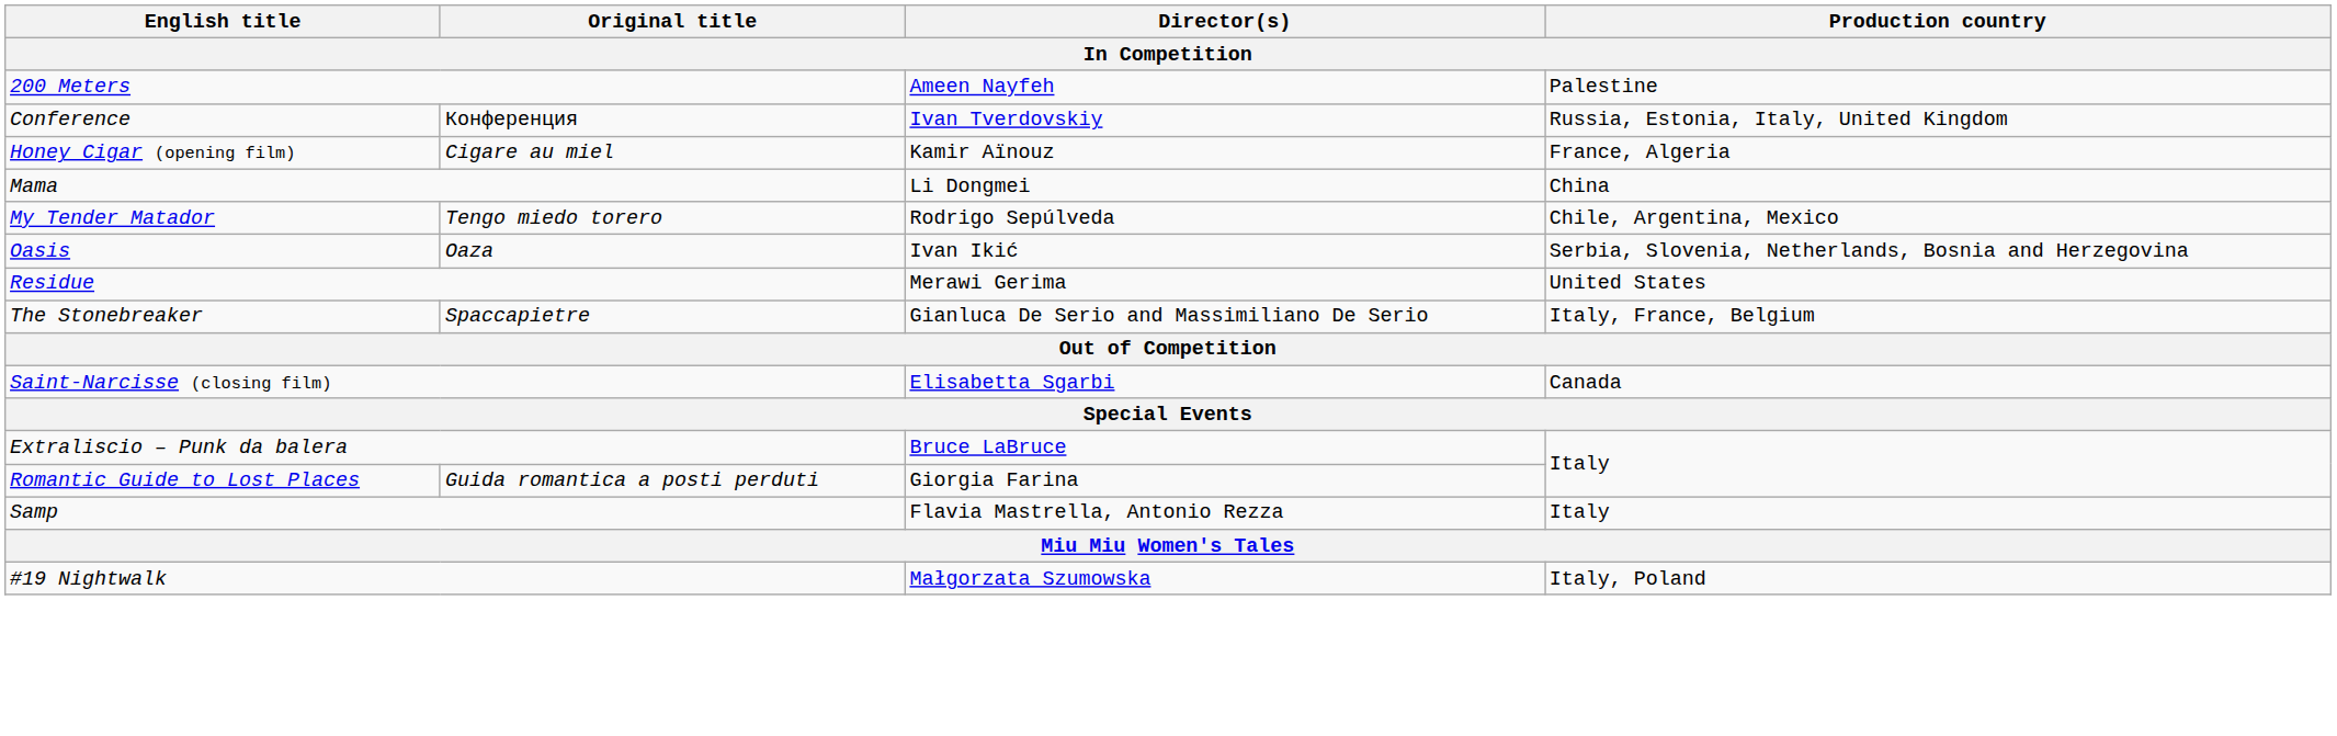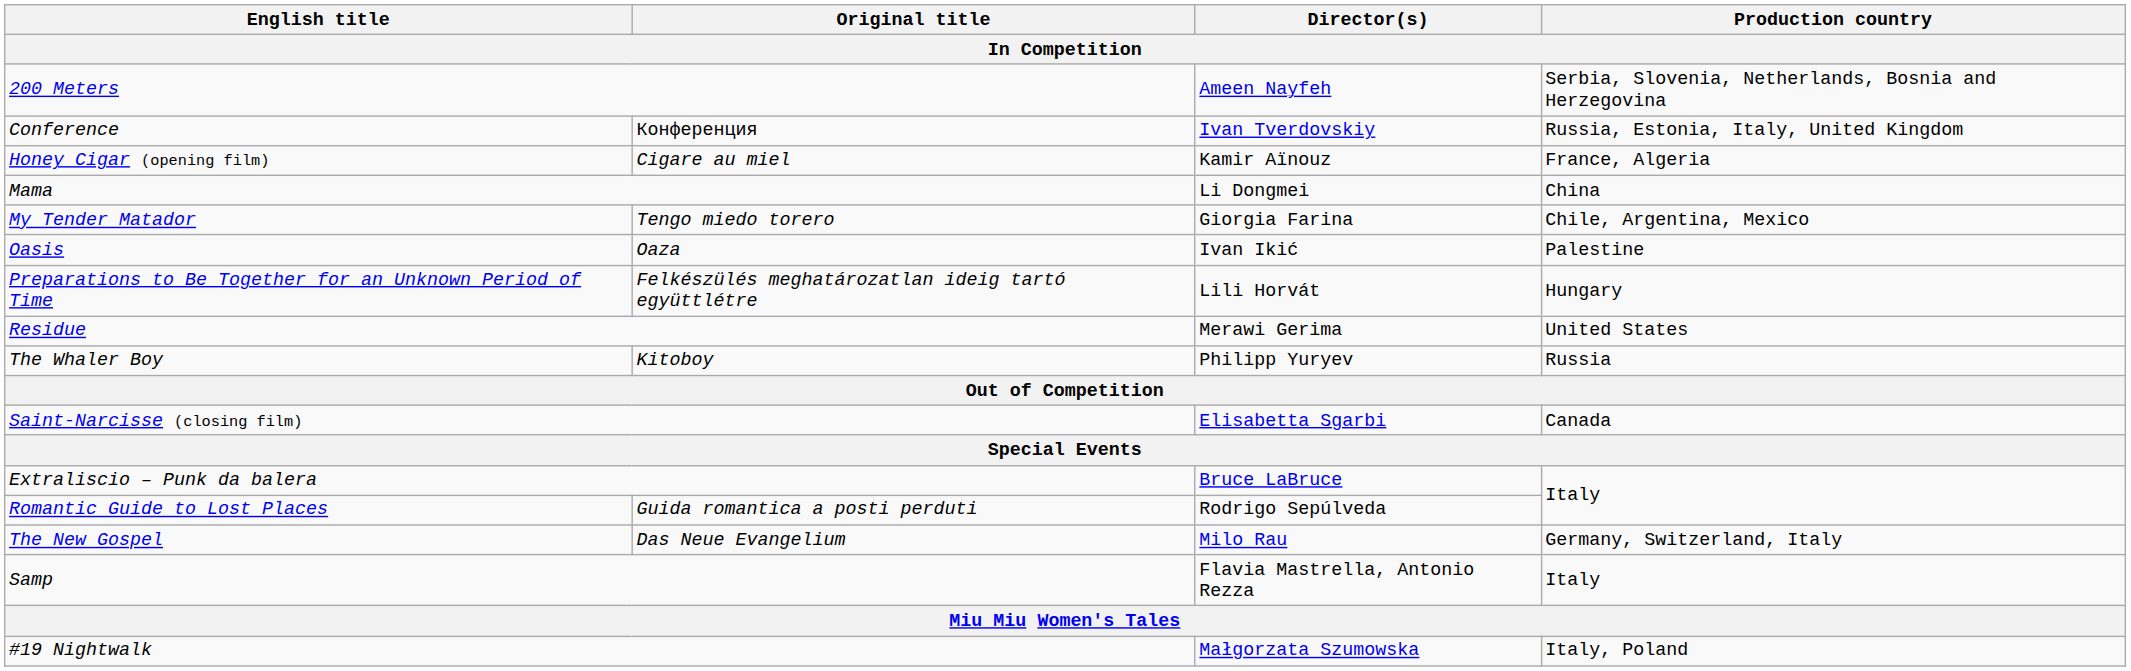200 Meters | Production country: Palestine -> Serbia, Slovenia, Netherlands, Bosnia and Herzegovina
My Tender Matador | Director(s): Rodrigo Sepúlveda -> Giorgia Farina
Oasis | Production country: Serbia, Slovenia, Netherlands, Bosnia and Herzegovina -> Palestine
+ row: Preparations to Be Together for an Unknown Period of Time | Felkészülés meghatározatlan ideig tartó együttlétre | Lili Horvát | Hungary
- row: The Stonebreaker | Spaccapietre | Gianluca De Serio and Massimiliano De Serio | Italy, France, Belgium
+ row: The Whaler Boy | Kitoboy | Philipp Yuryev | Russia
Romantic Guide to Lost Places | Director(s): Giorgia Farina -> Rodrigo Sepúlveda
+ row: The New Gospel | Das Neue Evangelium | Milo Rau | Germany, Switzerland, Italy
